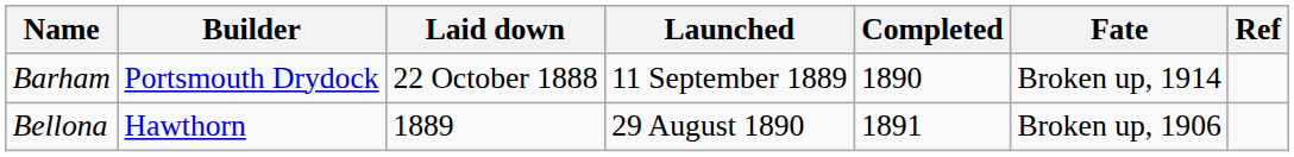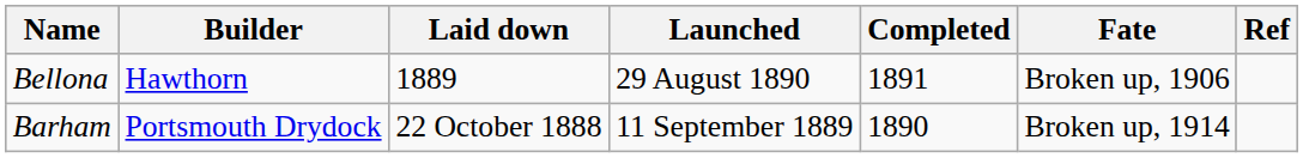rows swapped: Barham <-> Bellona
